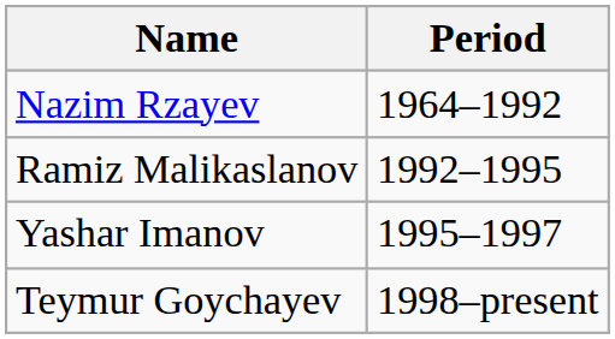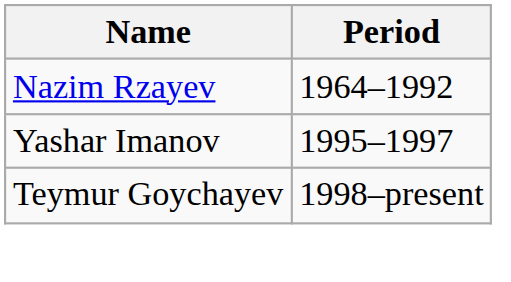- row: Ramiz Malikaslanov | 1992–1995
